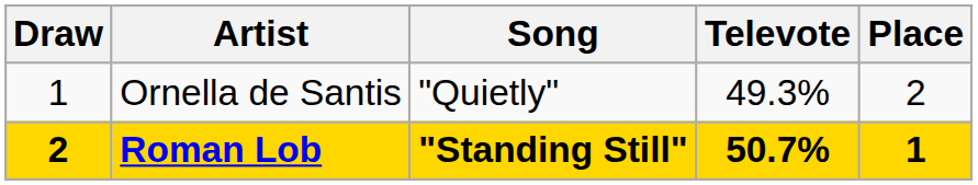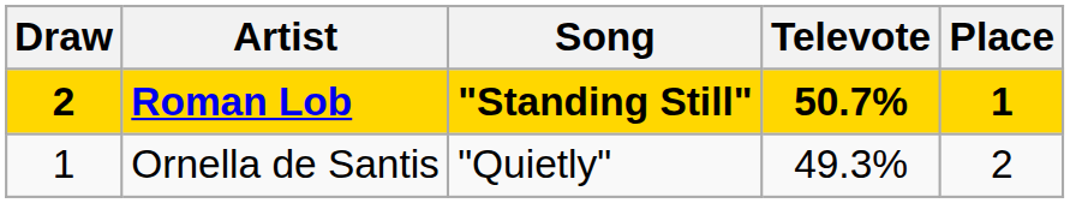rows swapped: Ornella de Santis <-> Roman Lob
